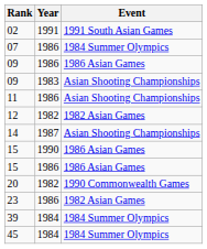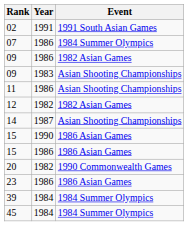09 / 1986 | Event: 1986 Asian Games -> 1982 Asian Games
23 | Event: 1982 Asian Games -> 1986 Asian Games
